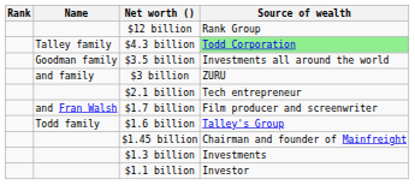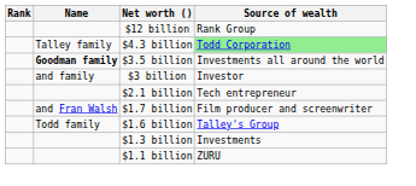$3.5 billion | Name: normal -> bold
$3 billion | Source of wealth: ZURU -> Investor
- row: $1.45 billion | Chairman and founder of Mainfreight
$1.1 billion | Source of wealth: Investor -> ZURU
